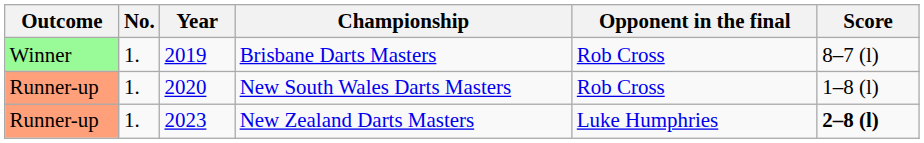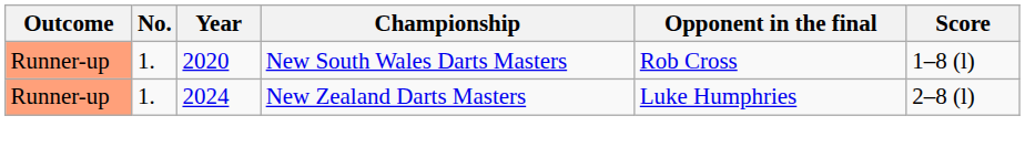- row: Winner | 1. | 2019 | Brisbane Darts Masters | Rob Cross | 8–7 (l)
New Zealand Darts Masters | Year: 2023 -> 2024
New Zealand Darts Masters | Score: bold -> normal
